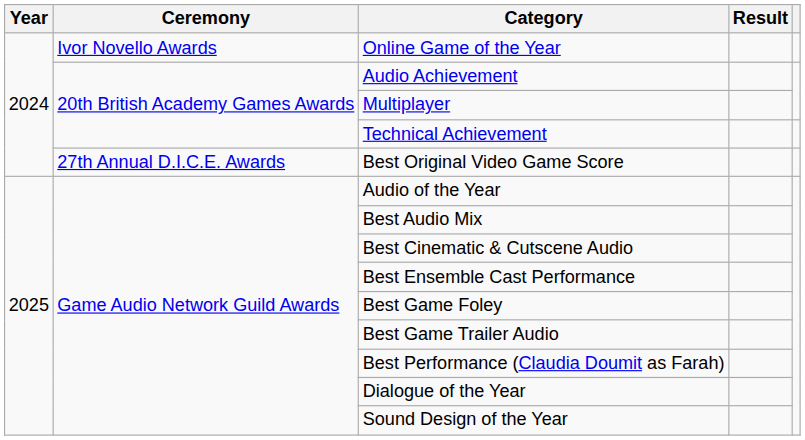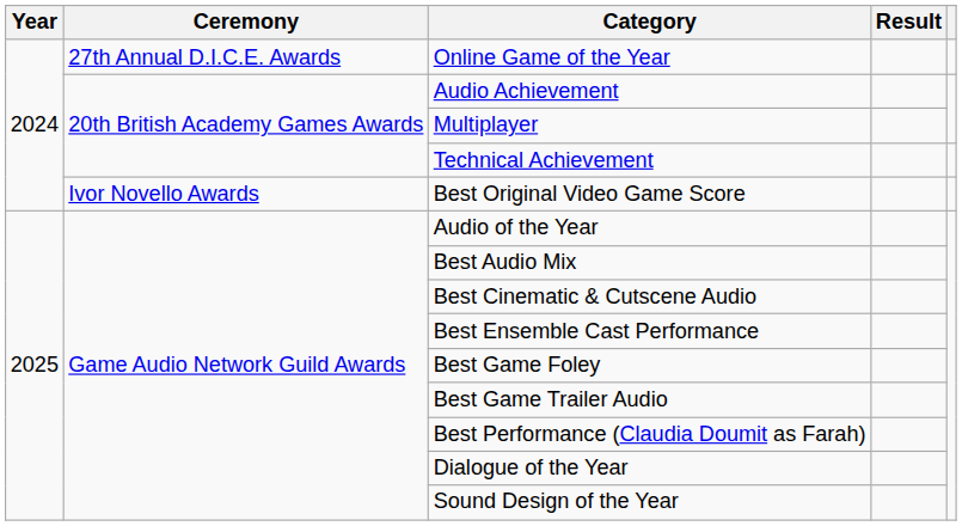Online Game of the Year | Ceremony: Ivor Novello Awards -> 27th Annual D.I.C.E. Awards
Best Original Video Game Score | Ceremony: 27th Annual D.I.C.E. Awards -> Ivor Novello Awards
